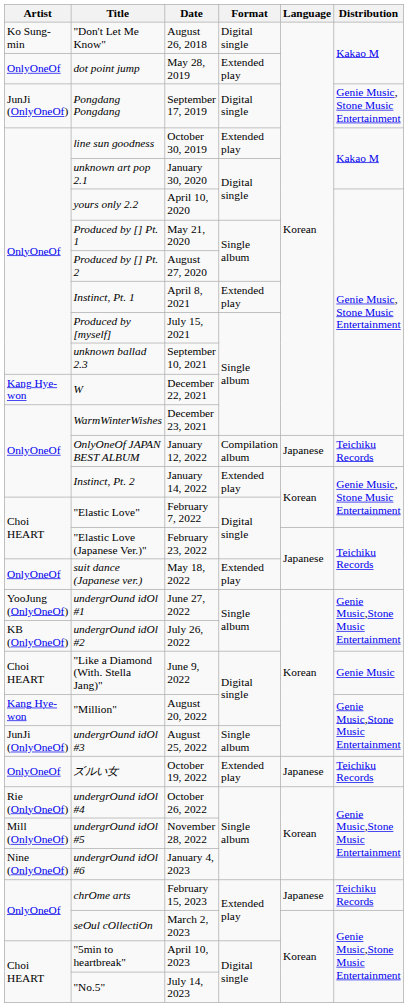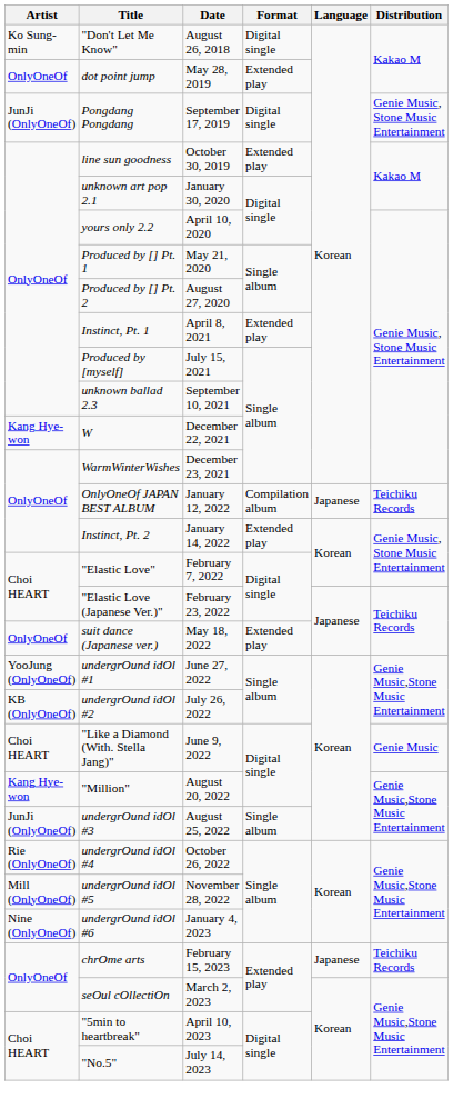- row: OnlyOneOf | ズルい女 | October 19, 2022 | Extended play | Japanese | Teichiku Records
